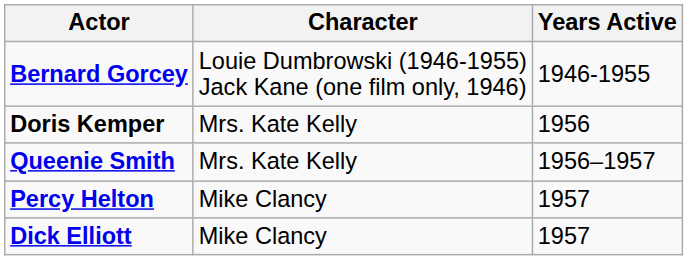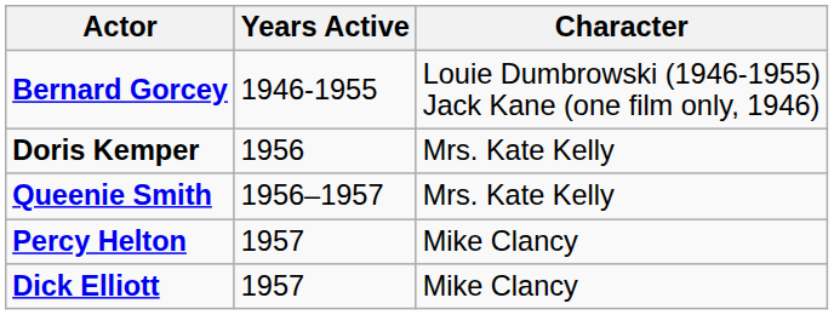columns swapped: Character <-> Years Active
